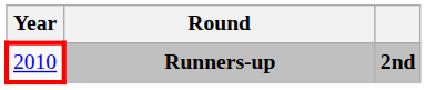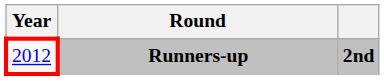Runners-up | Year: 2010 -> 2012
